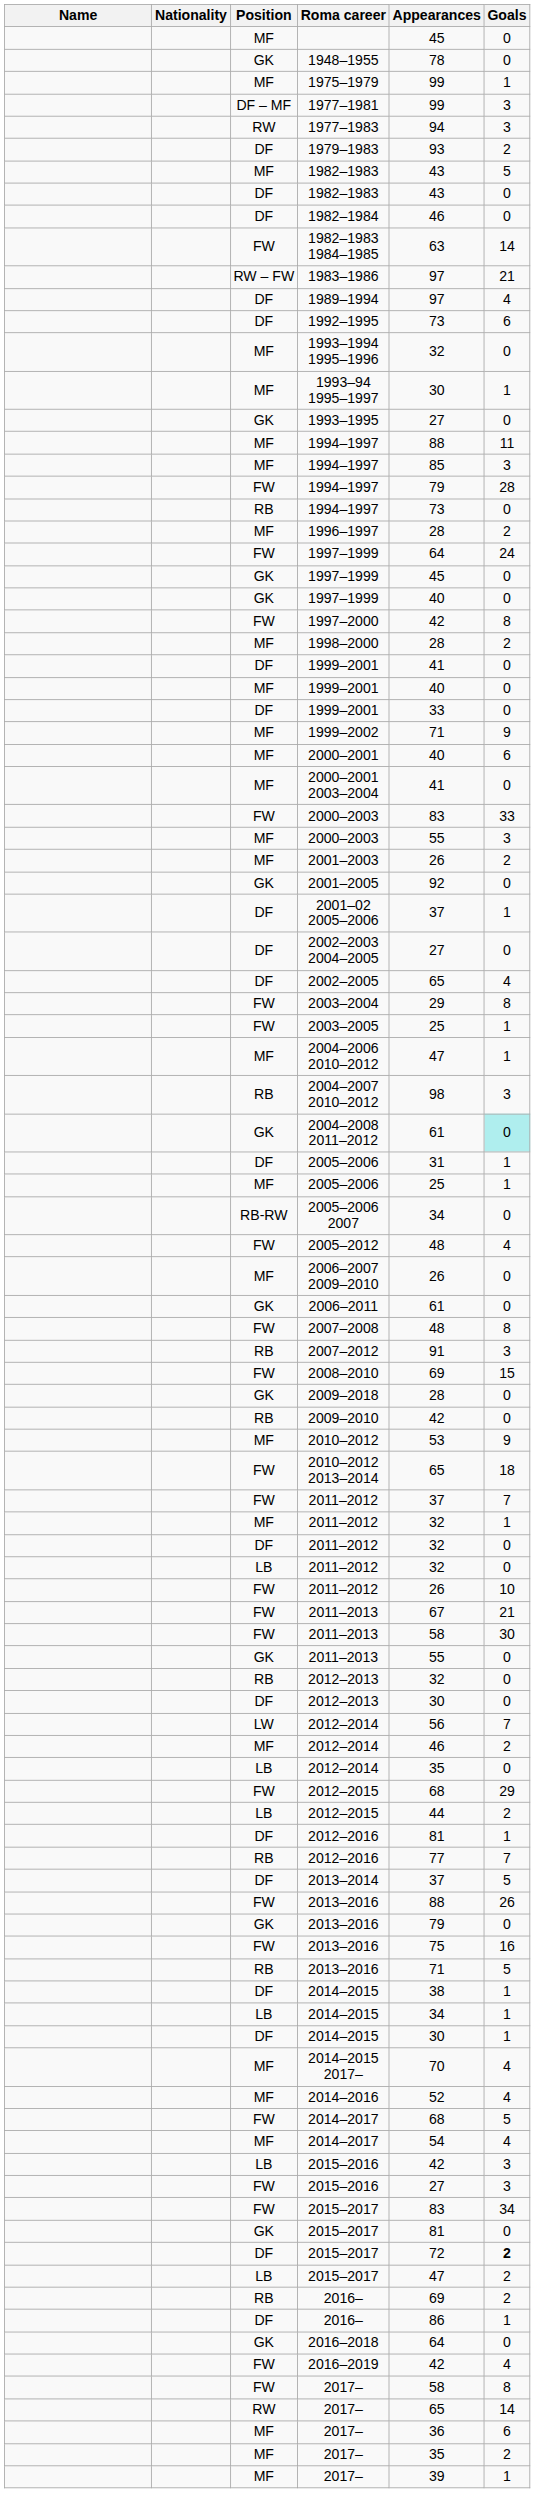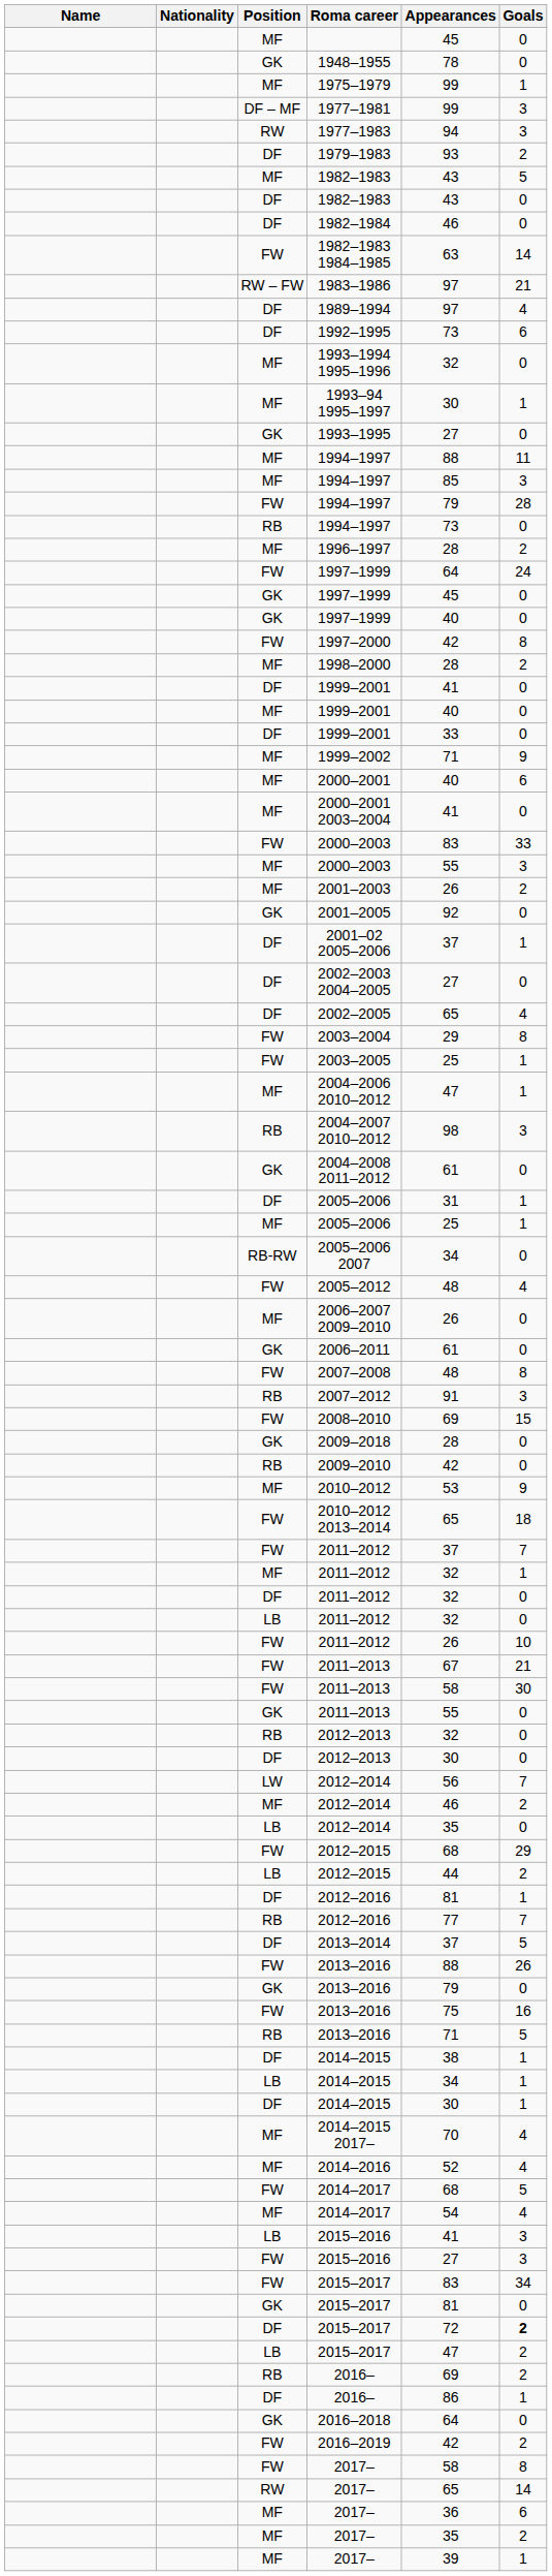2004–2008 2011–2012 | Goals: paleturquoise background -> no background
LB / 2015–2016 | Appearances: 42 -> 41
2016–2019 | Goals: 4 -> 2
